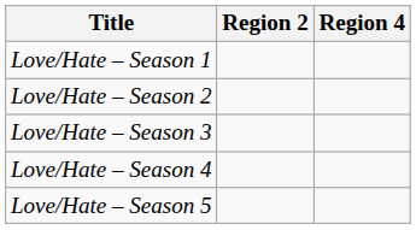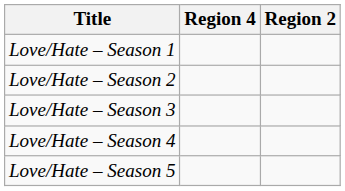columns swapped: Region 2 <-> Region 4
